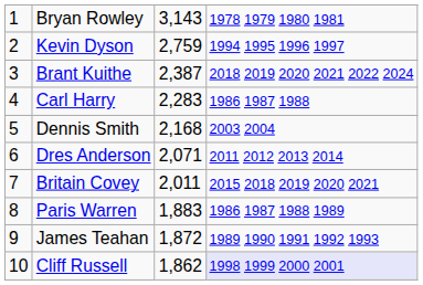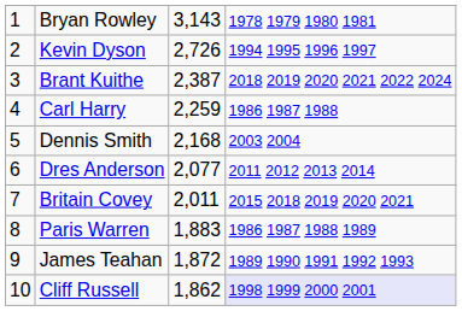Kevin Dyson | column 3: 2,759 -> 2,726
Carl Harry | column 3: 2,283 -> 2,259
Dres Anderson | column 3: 2,071 -> 2,077
